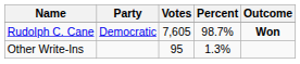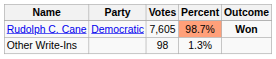Rudolph C. Cane | Percent: no background -> lightsalmon background
Other Write-Ins | Votes: 95 -> 98
